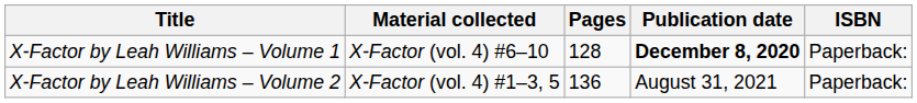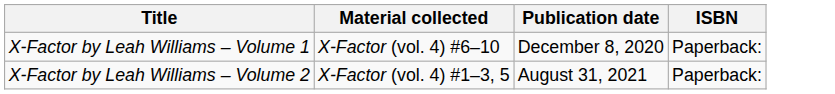- column: Pages | 128 | 136
X-Factor by Leah Williams – Volume 1 | Publication date: bold -> normal
